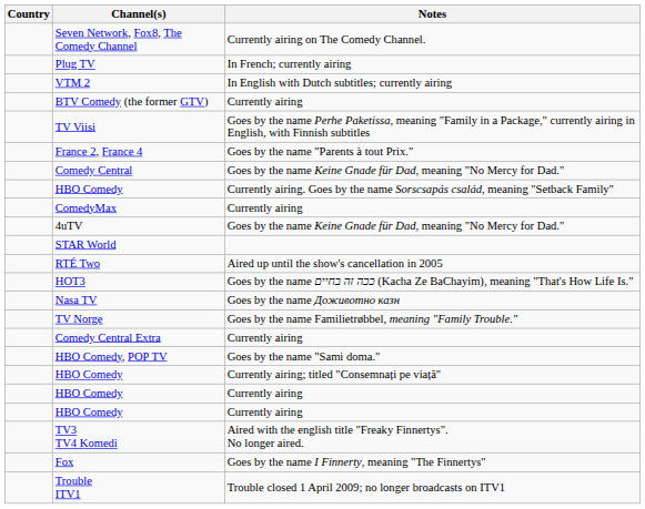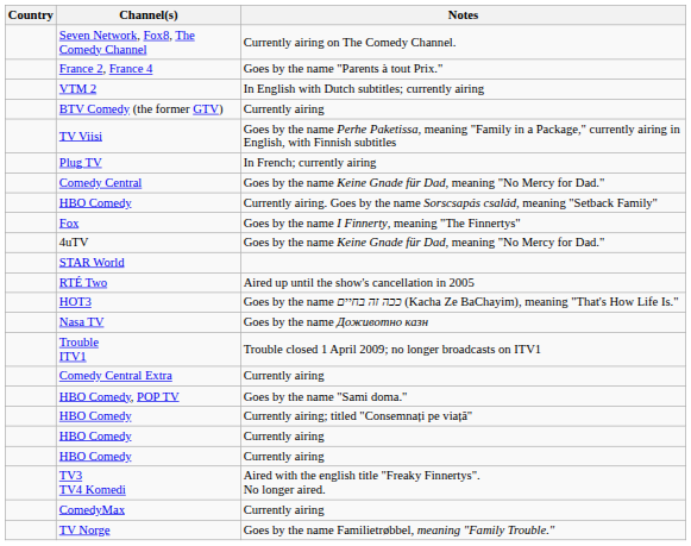rows swapped: Plug TV <-> France 2, France 4
rows swapped: Fox <-> ComedyMax
rows swapped: TV Norge <-> Trouble ITV1
